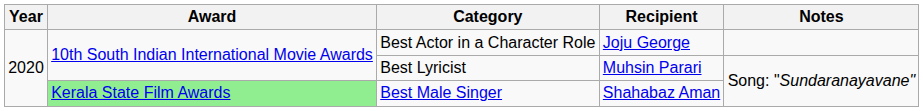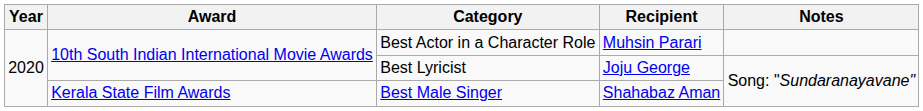Best Actor in a Character Role | Recipient: Joju George -> Muhsin Parari
Best Lyricist | Recipient: Muhsin Parari -> Joju George
Best Male Singer | Award: lightgreen background -> no background
